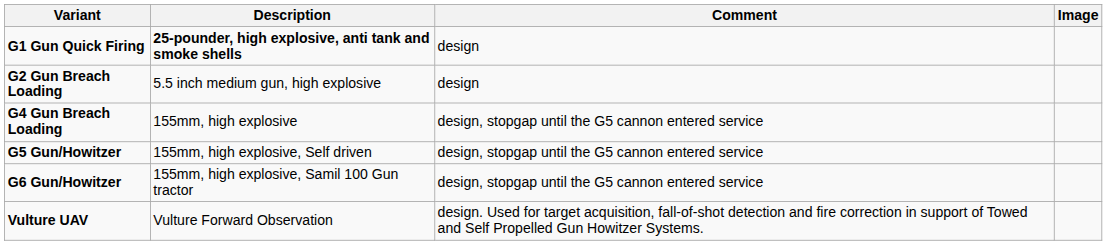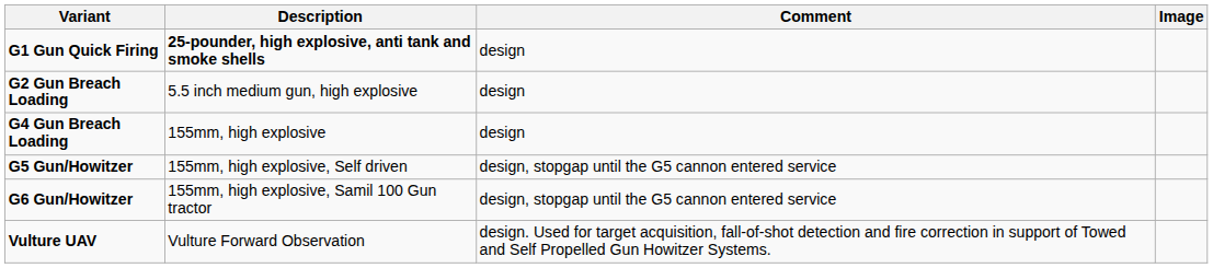G4 Gun Breach Loading | Comment: design, stopgap until the G5 cannon entered service -> design
